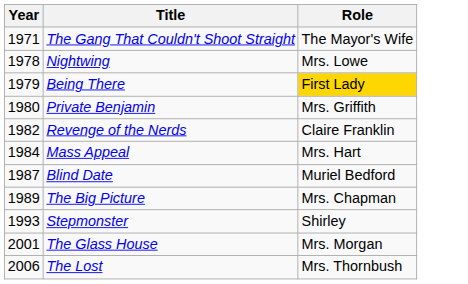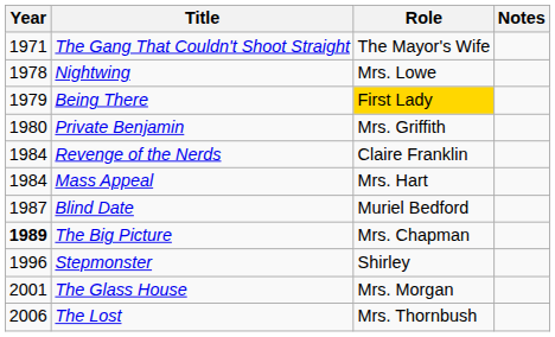+ column: Notes
Revenge of the Nerds | Year: 1982 -> 1984
The Big Picture | Year: normal -> bold
Stepmonster | Year: 1993 -> 1996
